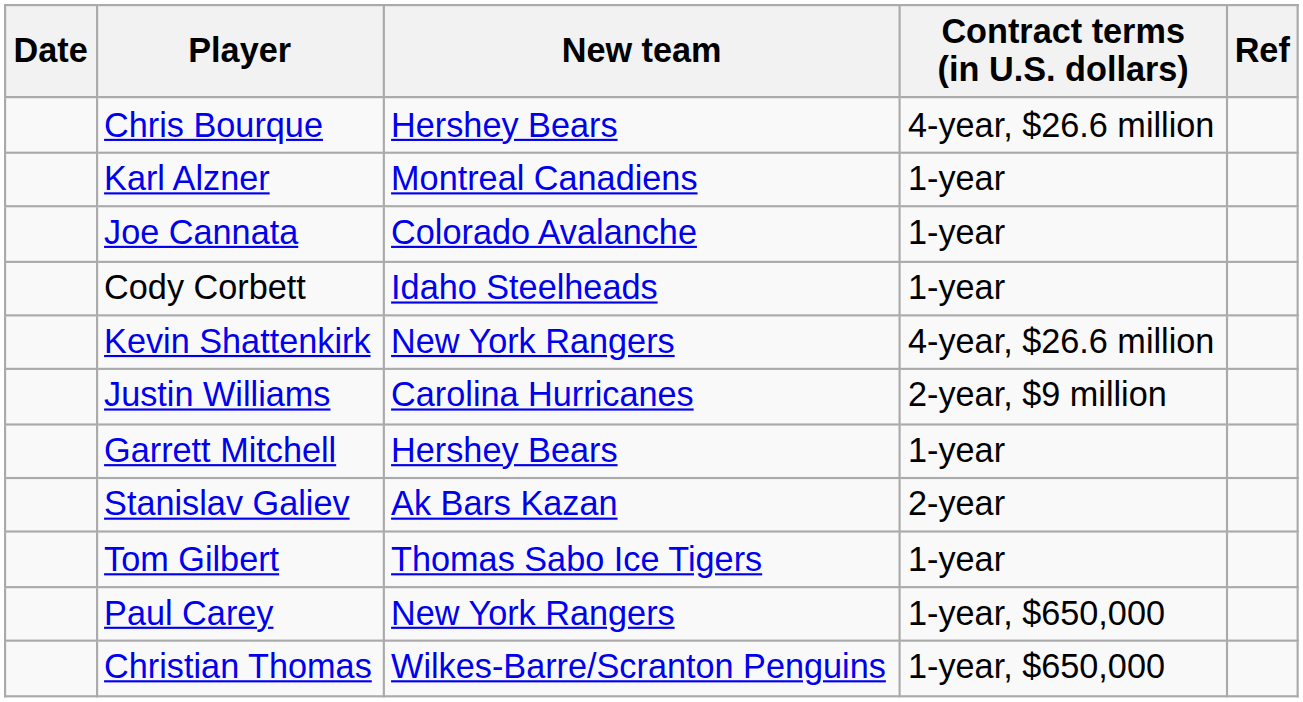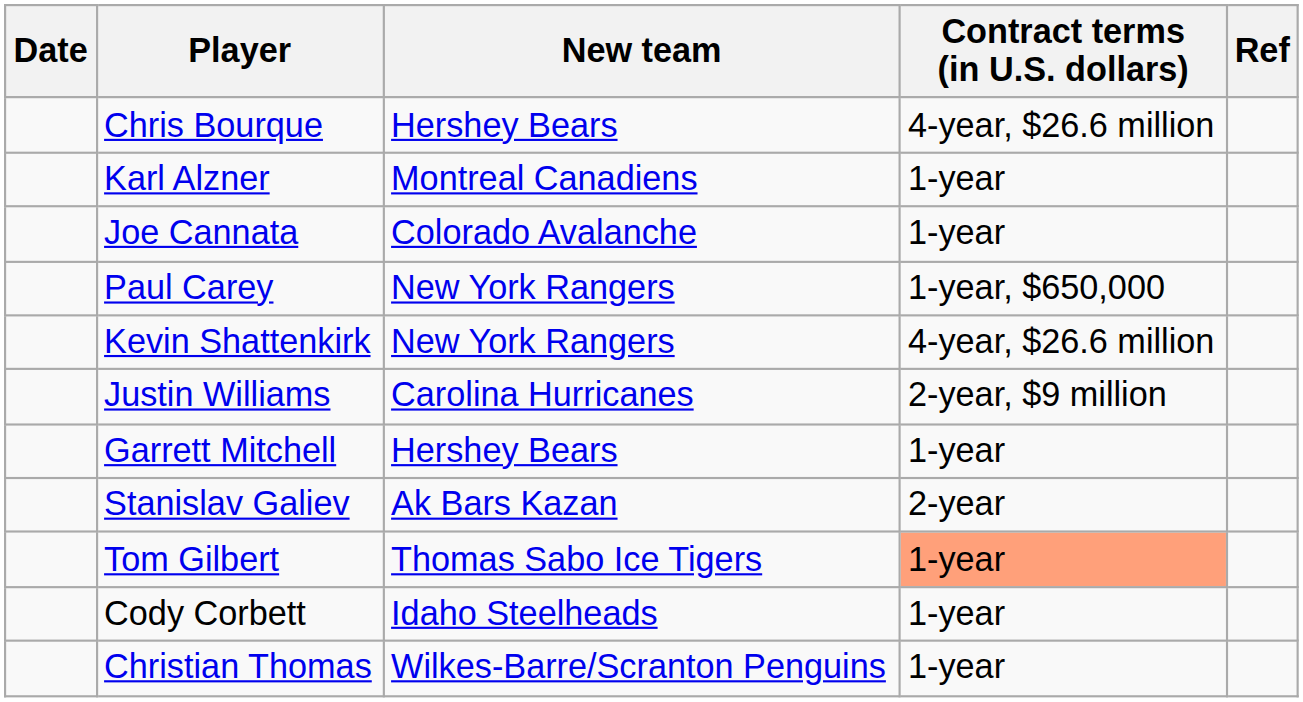rows swapped: Paul Carey <-> Cody Corbett
Tom Gilbert | Contract terms (in U.S. dollars): no background -> lightsalmon background
Christian Thomas | Contract terms (in U.S. dollars): 1-year, $650,000 -> 1-year
